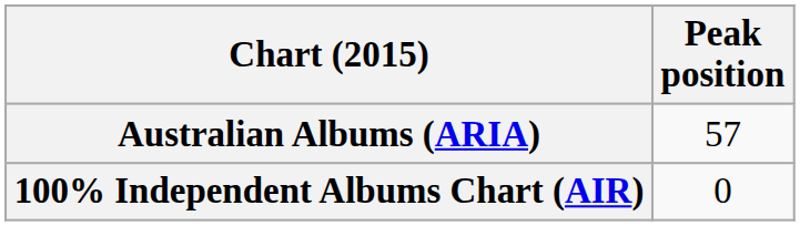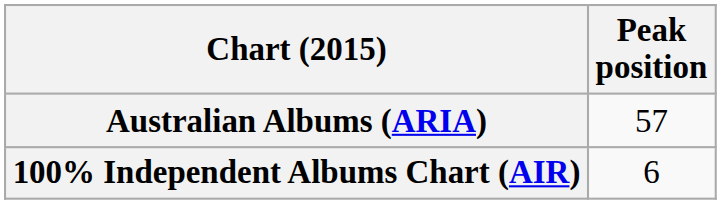100% Independent Albums Chart (AIR) | Peak position: 0 -> 6
